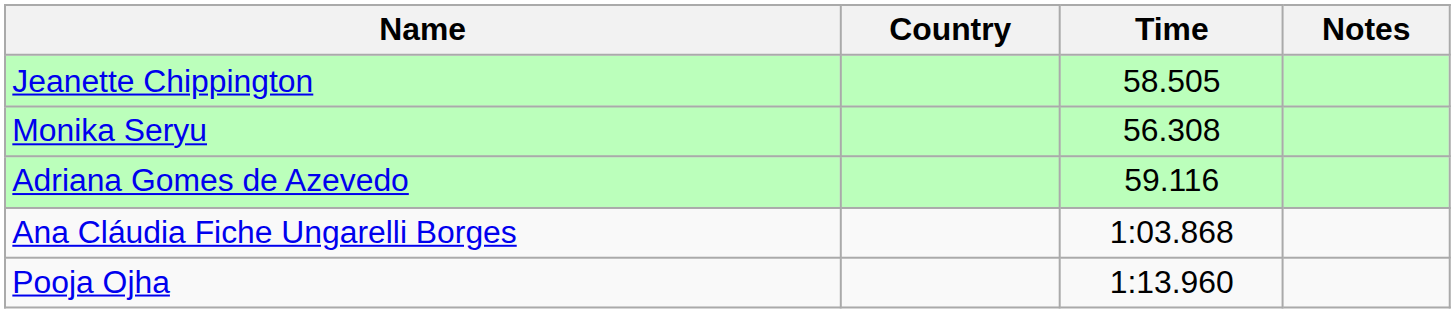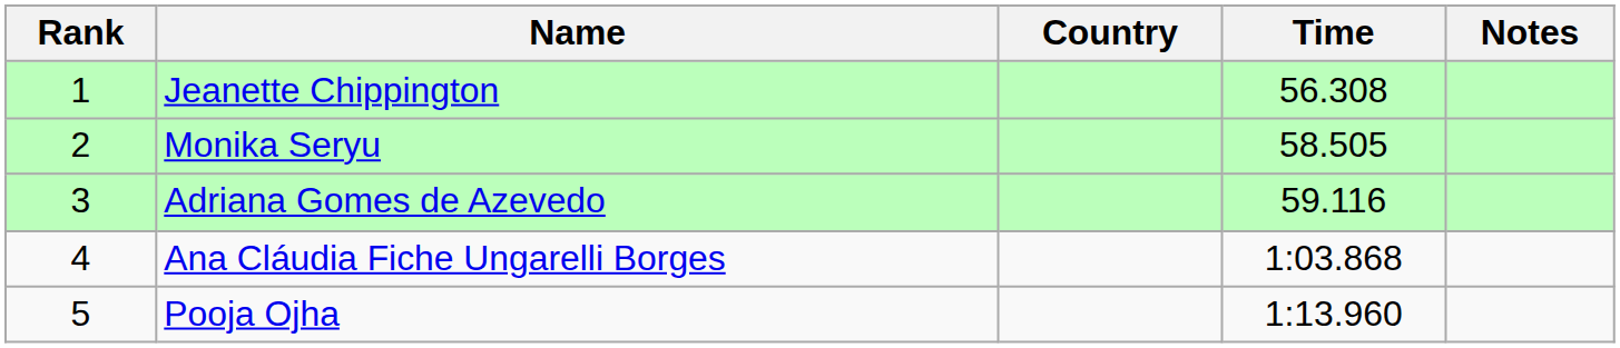+ column: Rank | 1 | 2 | 3 | 4 | 5
Jeanette Chippington | Time: 58.505 -> 56.308
Monika Seryu | Time: 56.308 -> 58.505
